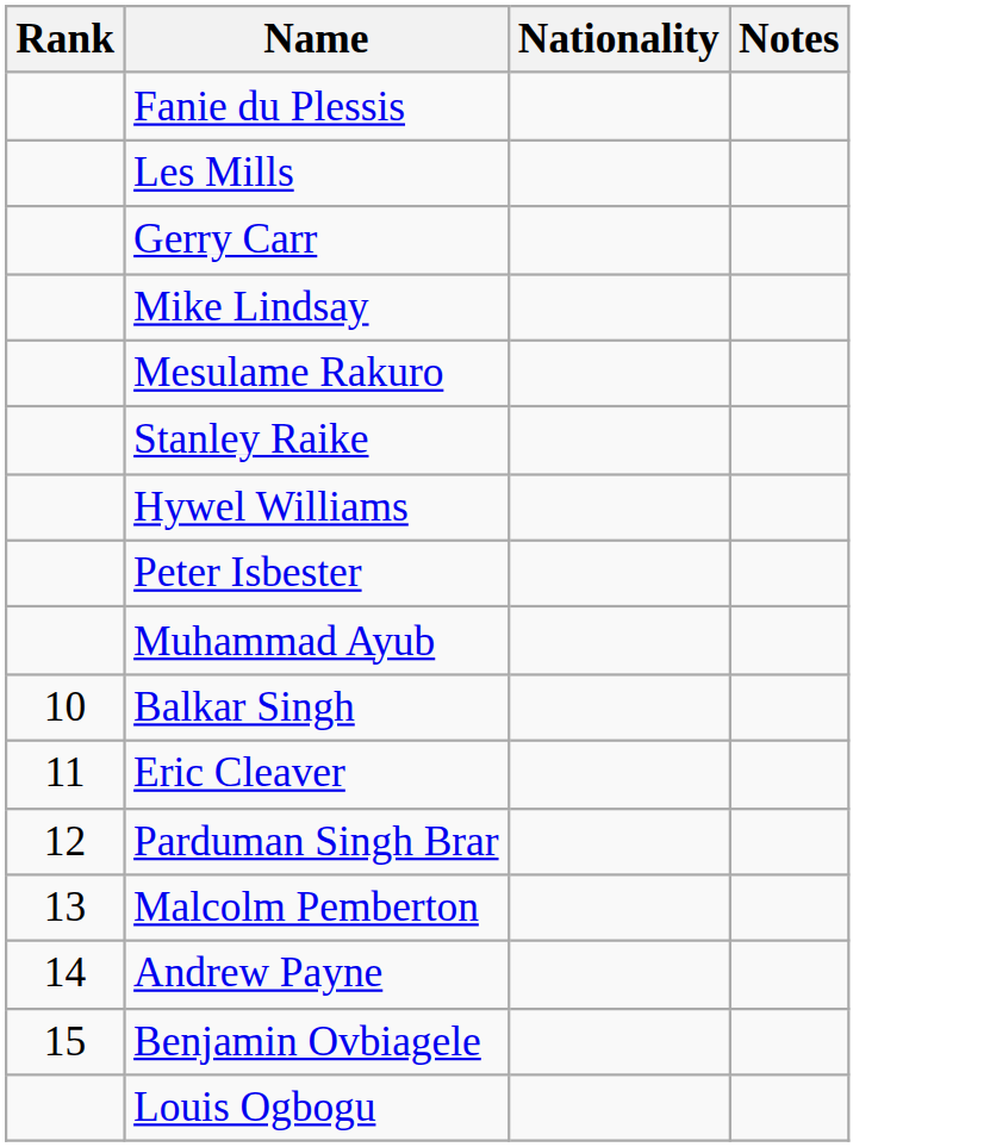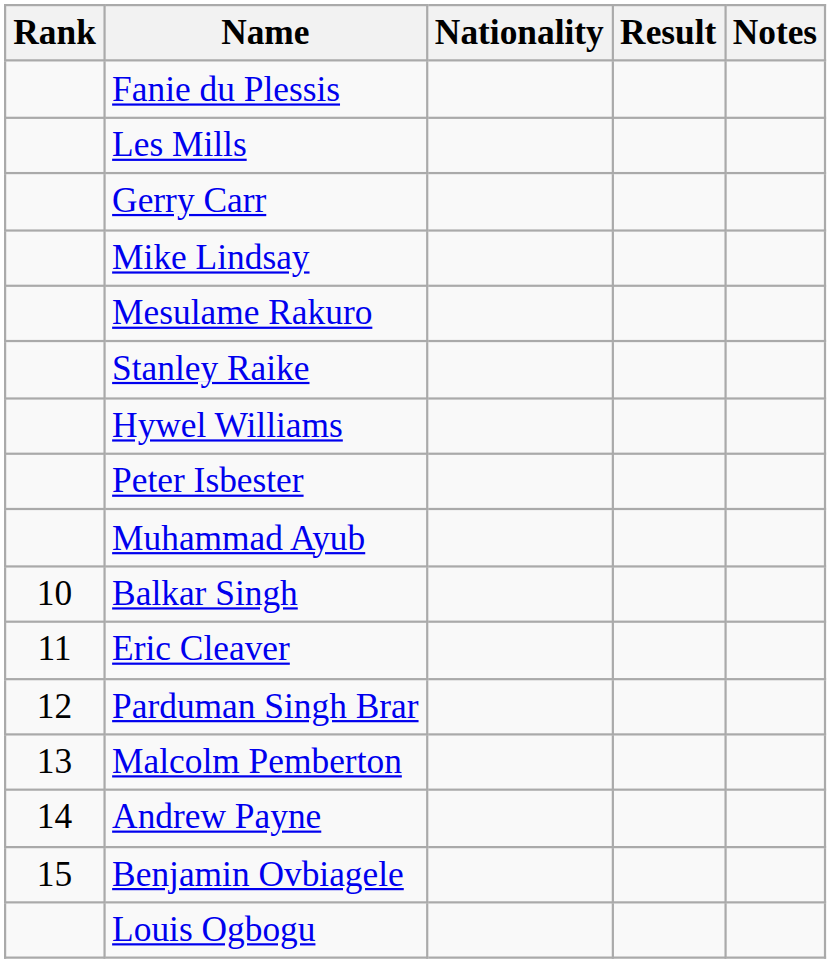+ column: Result
